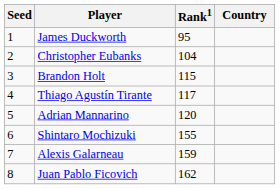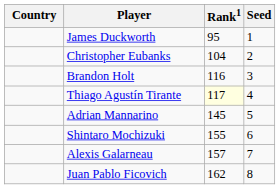columns swapped: Country <-> Seed
Brandon Holt | Rank1: 115 -> 116
Thiago Agustín Tirante | Rank1: no background -> lightyellow background
Adrian Mannarino | Rank1: 120 -> 145
Alexis Galarneau | Rank1: 159 -> 157
